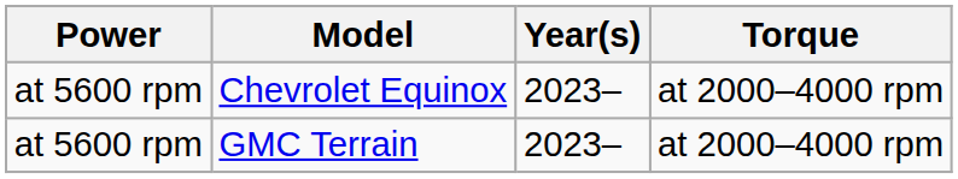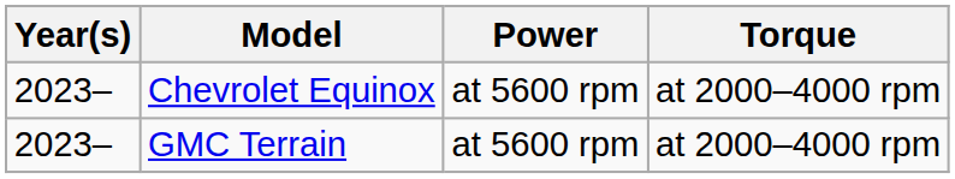columns swapped: Year(s) <-> Power
